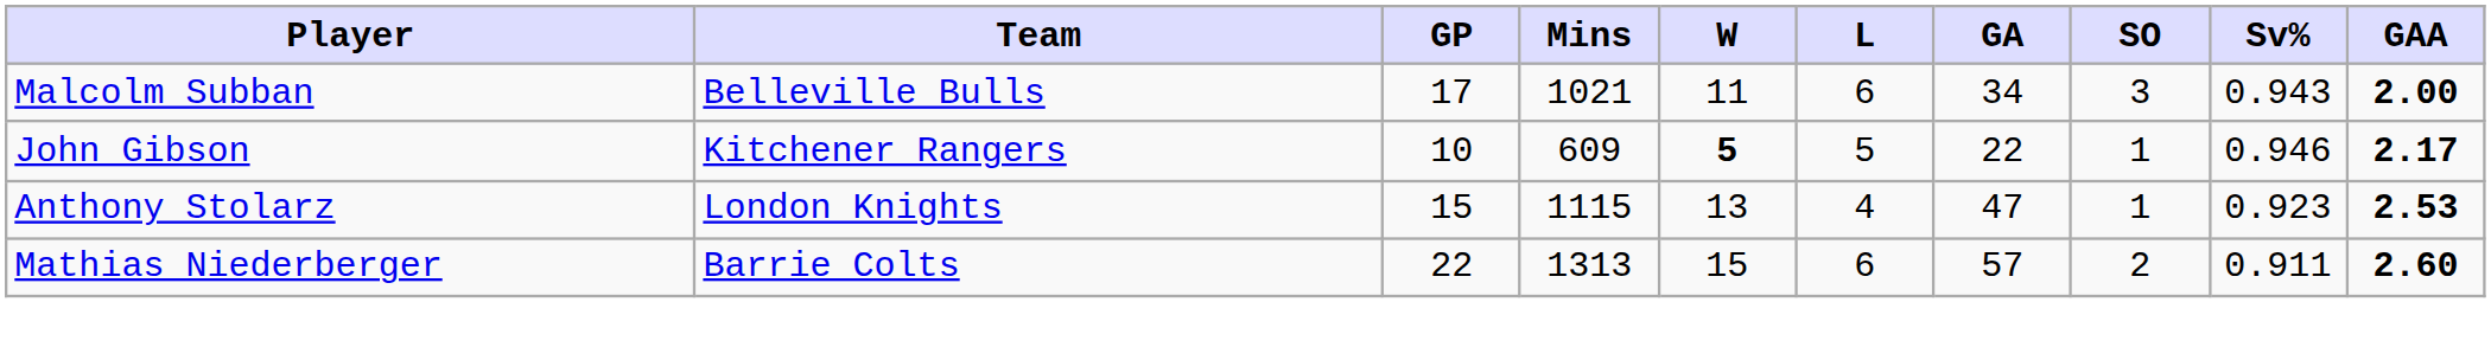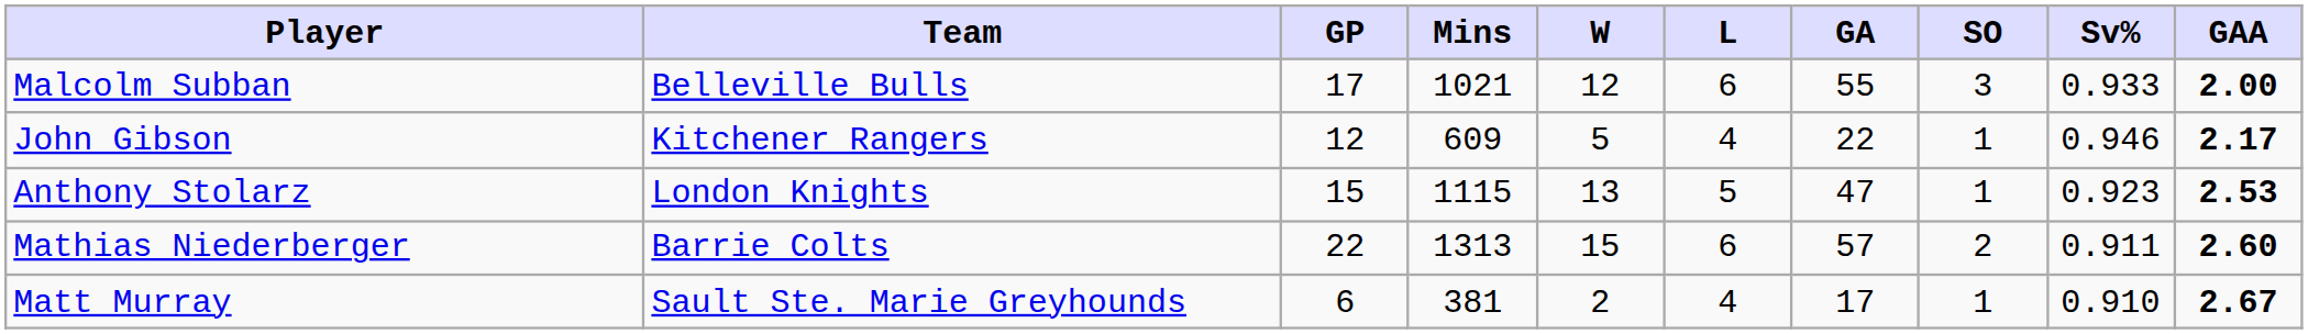Malcolm Subban | W: 11 -> 12
Malcolm Subban | GA: 34 -> 55
Malcolm Subban | Sv%: 0.943 -> 0.933
John Gibson | GP: 10 -> 12
John Gibson | W: bold -> normal
John Gibson | L: 5 -> 4
Anthony Stolarz | L: 4 -> 5
+ row: Matt Murray | Sault Ste. Marie Greyhounds | 6 | 381 | 2 | 4 | 17 | 1 | 0.910 | 2.67
